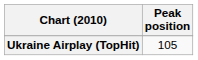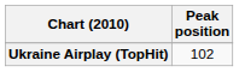Ukraine Airplay (TopHit) | Peak position: 105 -> 102
